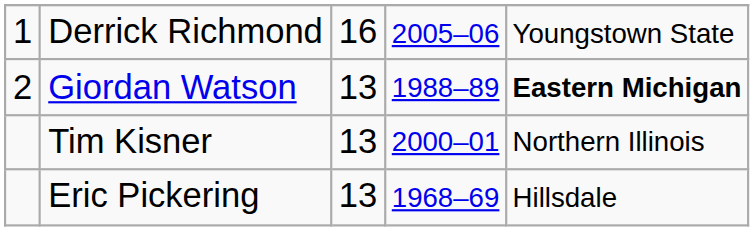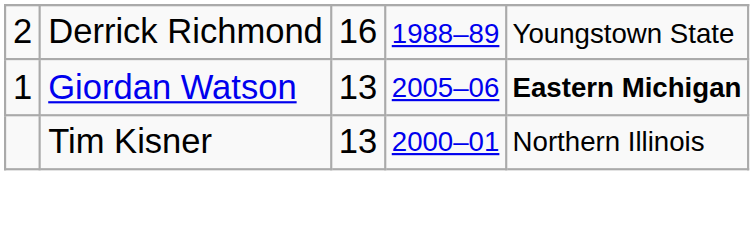Derrick Richmond | column 1: 1 -> 2
Derrick Richmond | column 4: 2005–06 -> 1988–89
Giordan Watson | column 1: 2 -> 1
Giordan Watson | column 4: 1988–89 -> 2005–06
- row: Eric Pickering | 13 | 1968–69 | Hillsdale
